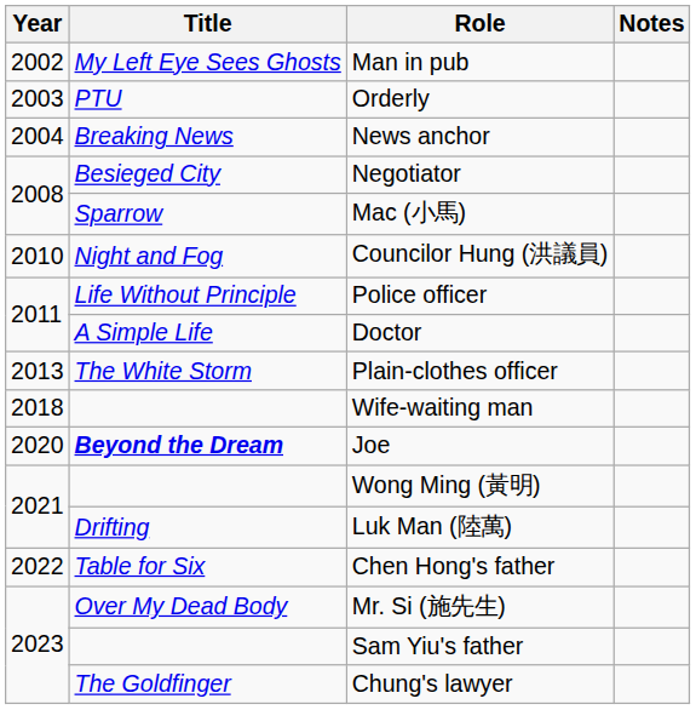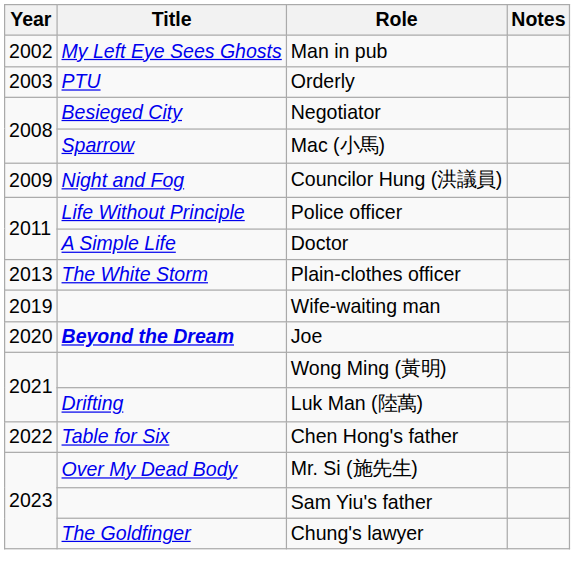- row: 2004 | Breaking News | News anchor
Councilor Hung (洪議員) | Year: 2010 -> 2009
Wife-waiting man | Year: 2018 -> 2019
